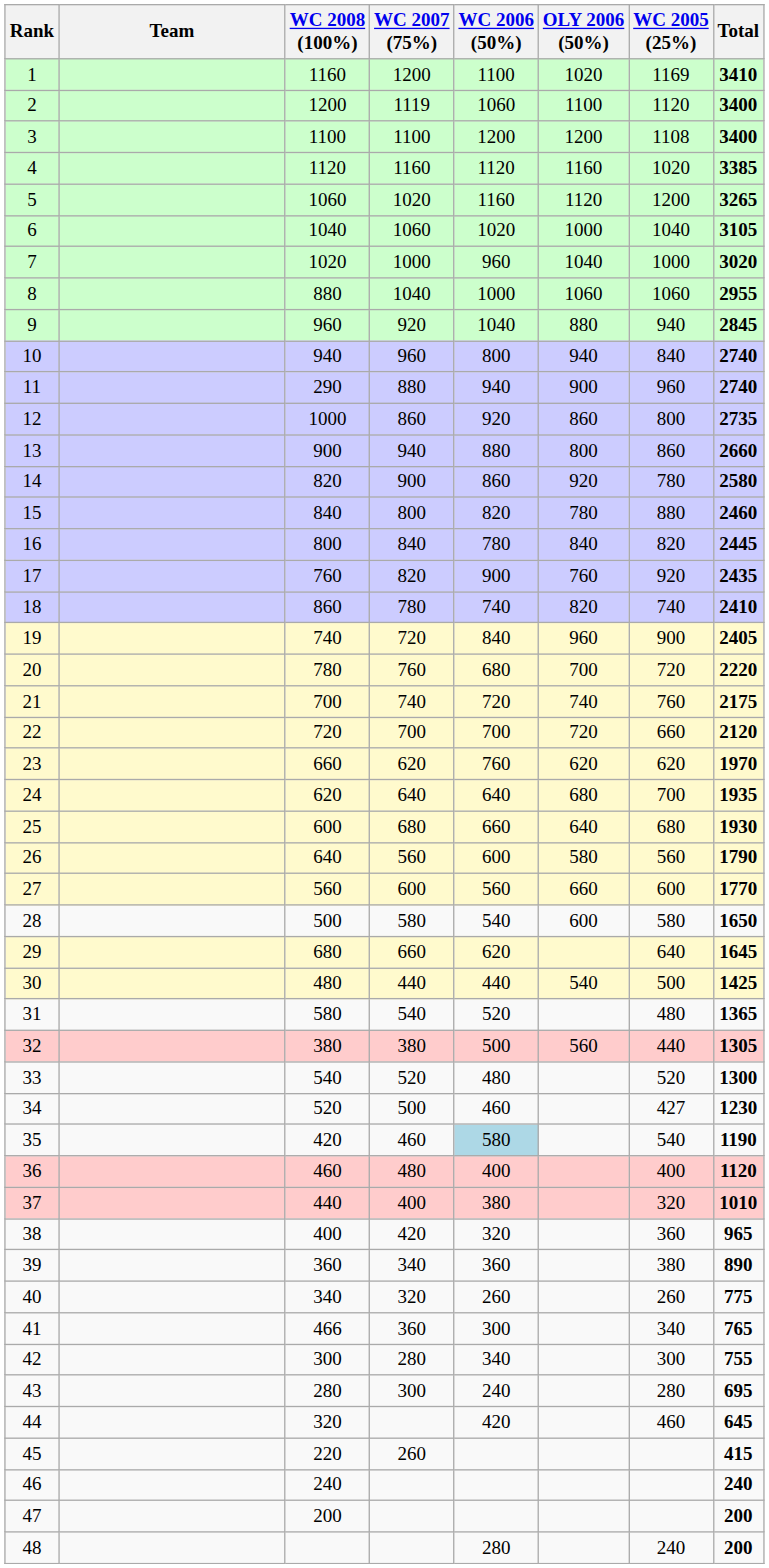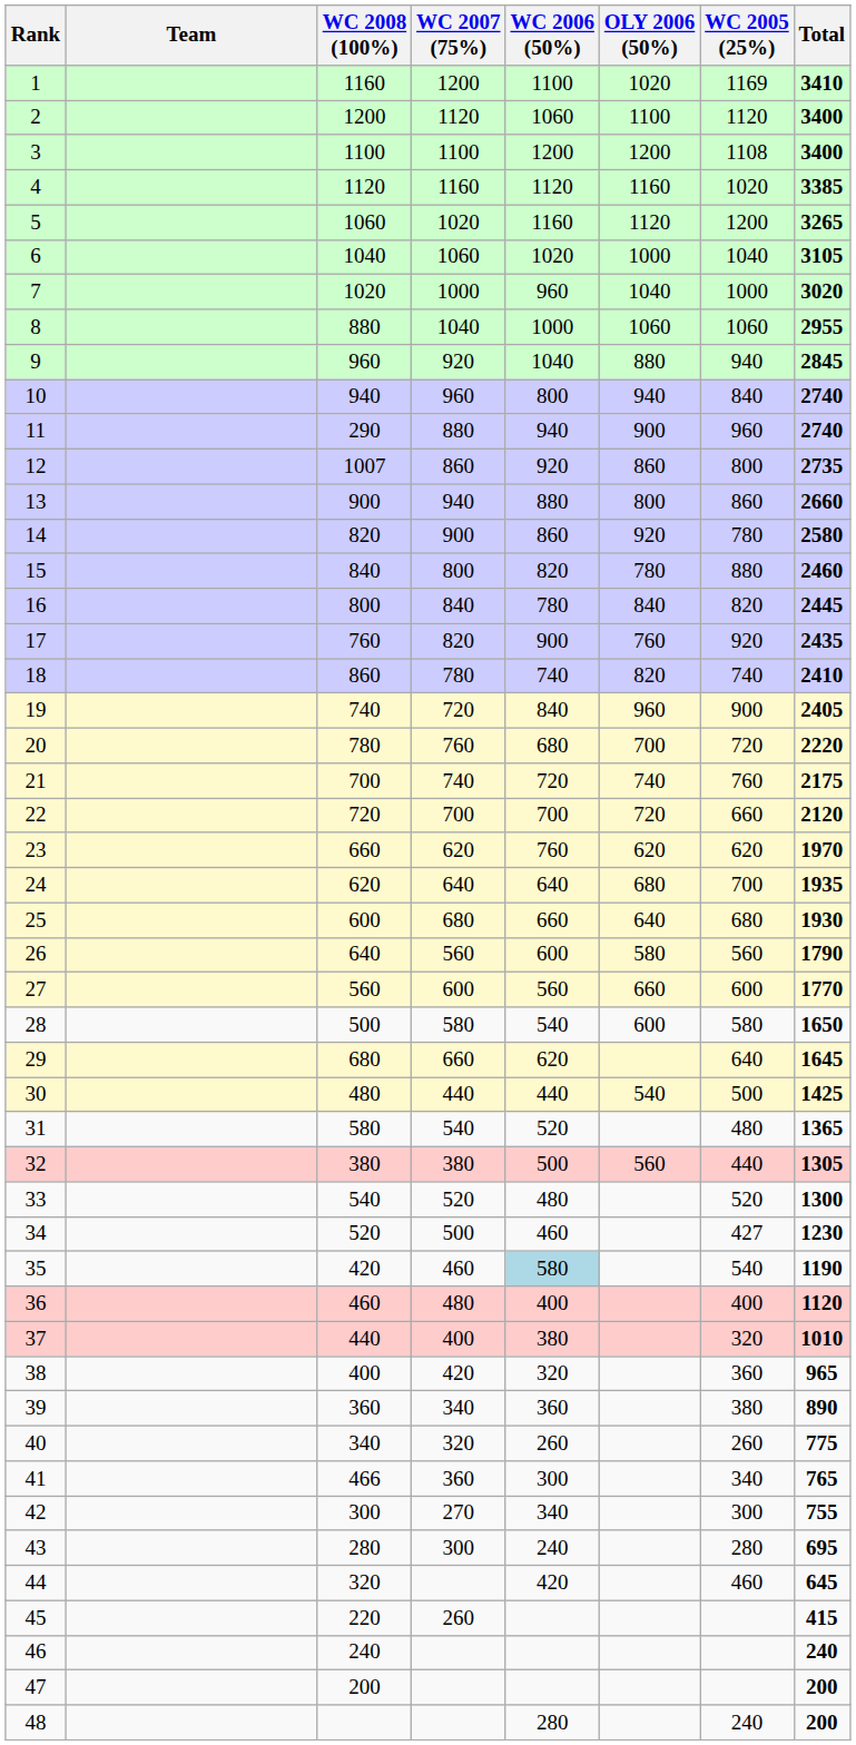2 | WC 2007 (75%): 1119 -> 1120
12 | WC 2008 (100%): 1000 -> 1007
42 | WC 2007 (75%): 280 -> 270
